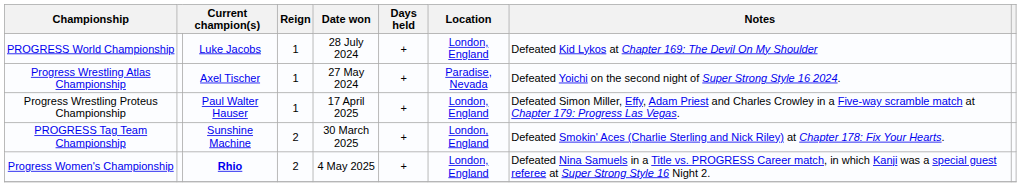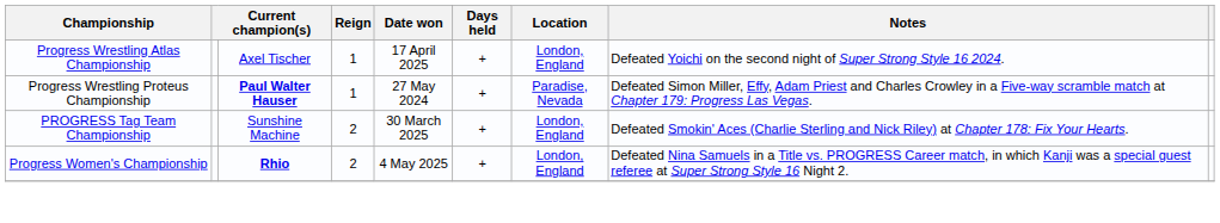- row: PROGRESS World Championship | Luke Jacobs | 1 | 28 July 2024 | + | London, England | Defeated Kid Lykos at Chapter 169: The Devil On My Shoulder
Progress Wrestling Atlas Championship | Date won: 27 May 2024 -> 17 April 2025
Progress Wrestling Atlas Championship | Location: Paradise, Nevada -> London, England
Progress Wrestling Proteus Championship | column 3: normal -> bold
Progress Wrestling Proteus Championship | Date won: 17 April 2025 -> 27 May 2024
Progress Wrestling Proteus Championship | Location: London, England -> Paradise, Nevada
